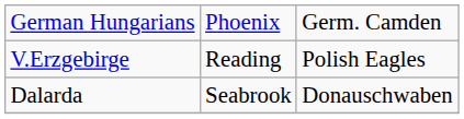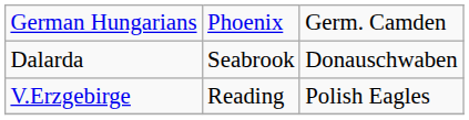rows swapped: V.Erzgebirge <-> Dalarda
